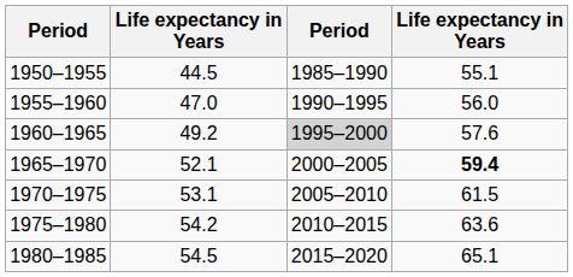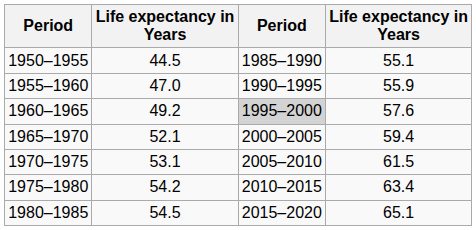1955–1960 | column 4: 56.0 -> 55.9
1965–1970 | column 4: bold -> normal
1975–1980 | column 4: 63.6 -> 63.4
